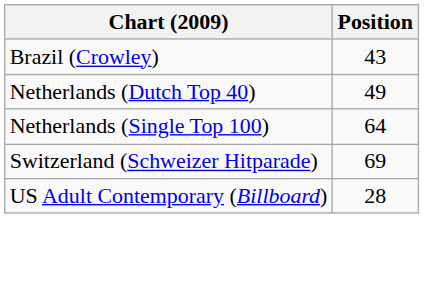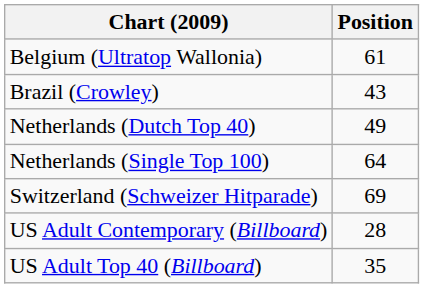+ row: Belgium (Ultratop Wallonia) | 61
+ row: US Adult Top 40 (Billboard) | 35
